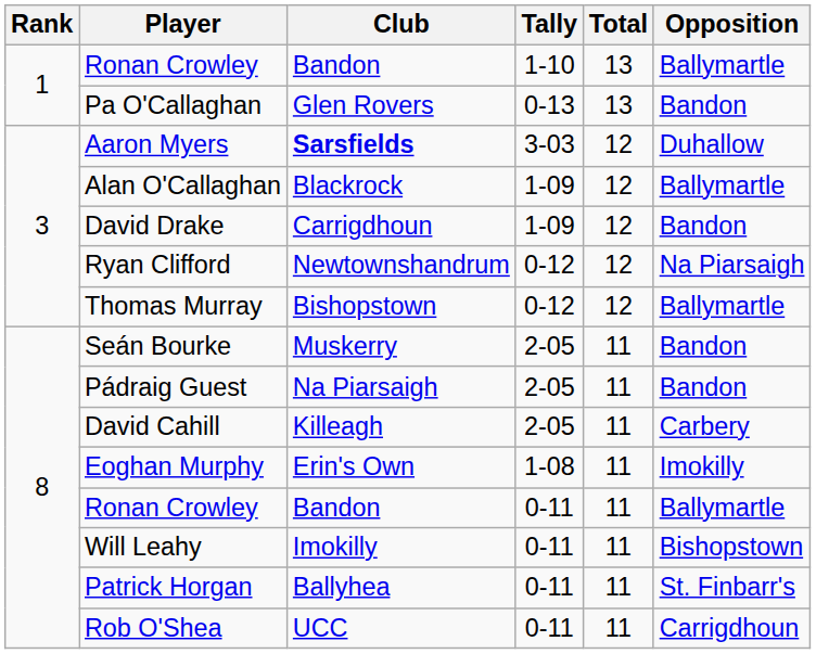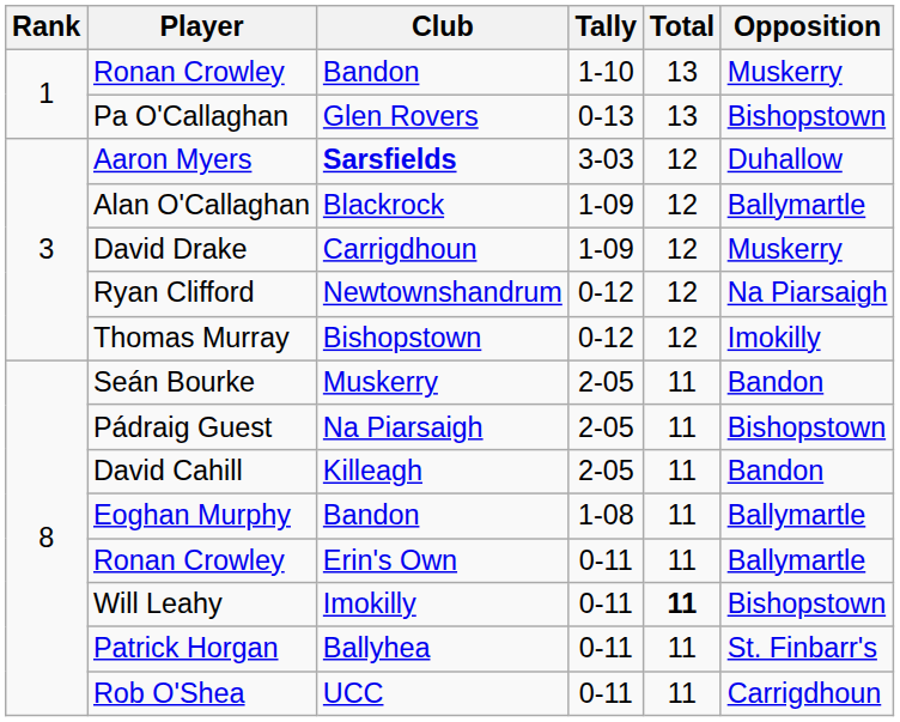Ronan Crowley / 1-10 | Opposition: Ballymartle -> Muskerry
Pa O'Callaghan | Opposition: Bandon -> Bishopstown
David Drake | Opposition: Bandon -> Muskerry
Thomas Murray | Opposition: Ballymartle -> Imokilly
Pádraig Guest | Opposition: Bandon -> Bishopstown
David Cahill | Opposition: Carbery -> Bandon
Eoghan Murphy | Club: Erin's Own -> Bandon
Eoghan Murphy | Opposition: Imokilly -> Ballymartle
Ronan Crowley / 0-11 | Club: Bandon -> Erin's Own
Will Leahy | Total: normal -> bold
